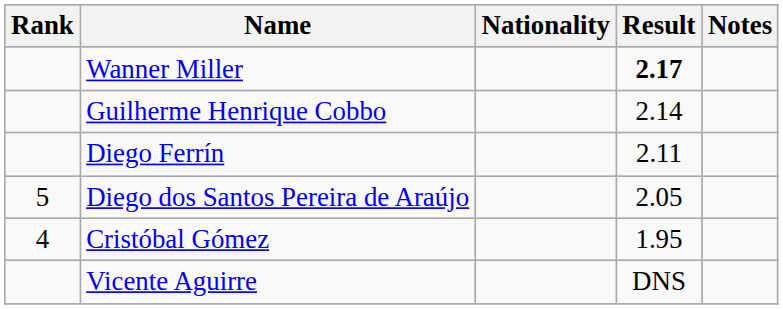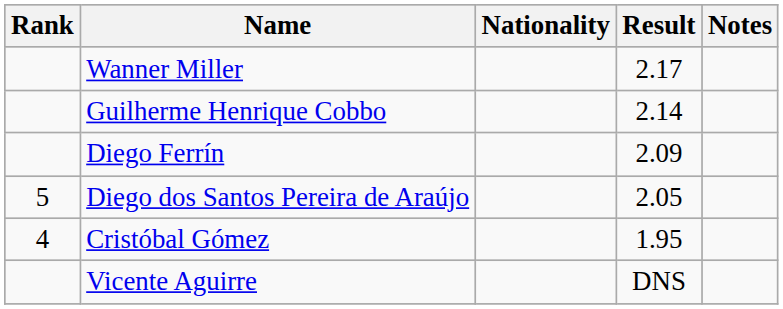Wanner Miller | Result: bold -> normal
Diego Ferrín | Result: 2.11 -> 2.09
